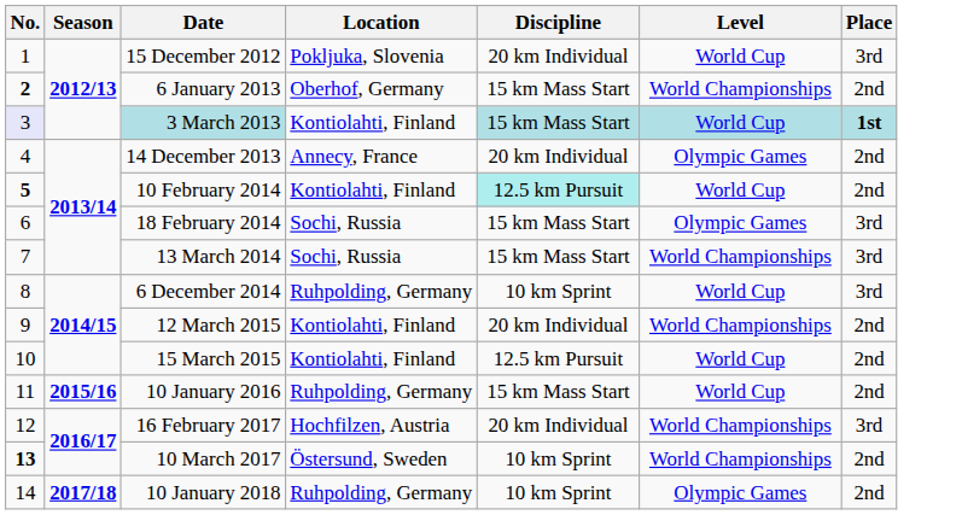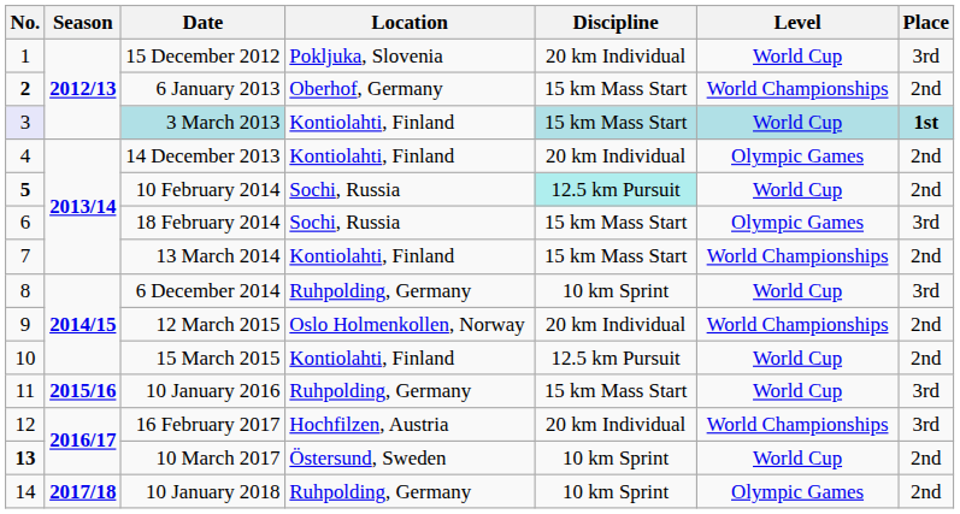14 December 2013 | Location: Annecy, France -> Kontiolahti, Finland
10 February 2014 | Location: Kontiolahti, Finland -> Sochi, Russia
13 March 2014 | Location: Sochi, Russia -> Kontiolahti, Finland
13 March 2014 | Place: 3rd -> 2nd
12 March 2015 | Location: Kontiolahti, Finland -> Oslo Holmenkollen, Norway
10 January 2016 | Place: 2nd -> 3rd
10 March 2017 | Level: World Championships -> World Cup
